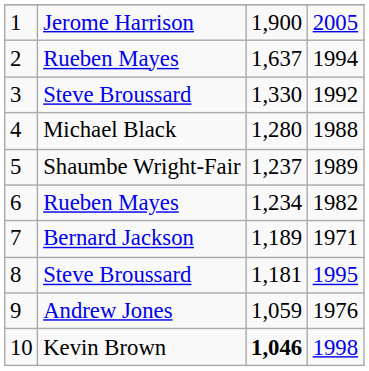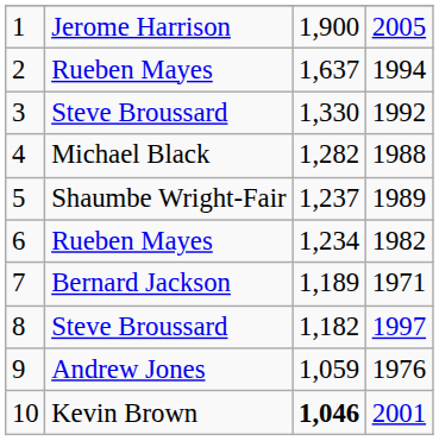4 | column 3: 1,280 -> 1,282
8 | column 3: 1,181 -> 1,182
8 | column 4: 1995 -> 1997
10 | column 4: 1998 -> 2001
